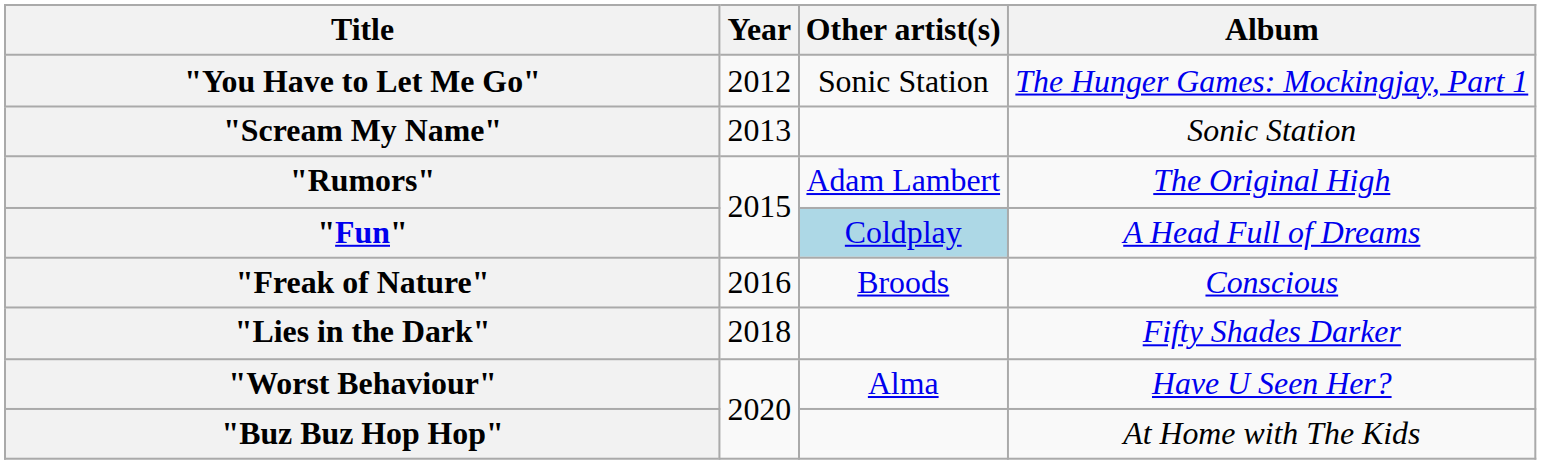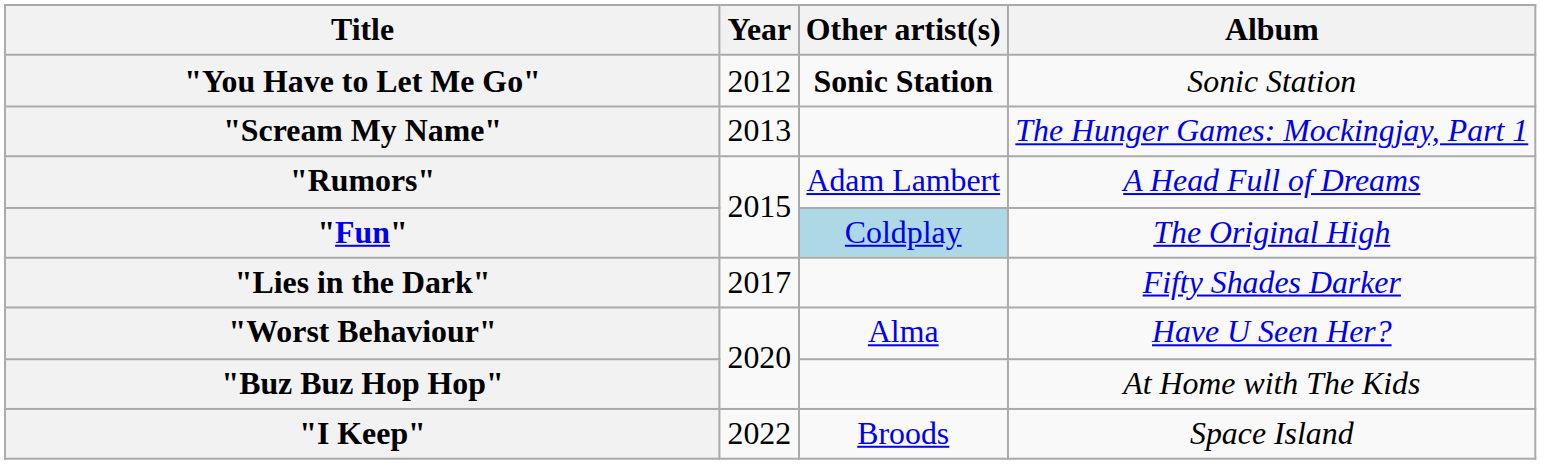"You Have to Let Me Go" | Other artist(s): normal -> bold
"You Have to Let Me Go" | Album: The Hunger Games: Mockingjay, Part 1 -> Sonic Station
"Scream My Name" | Album: Sonic Station -> The Hunger Games: Mockingjay, Part 1
"Rumors" | Album: The Original High -> A Head Full of Dreams
"Fun" | Album: A Head Full of Dreams -> The Original High
- row: "Freak of Nature" | 2016 | Broods | Conscious
"Lies in the Dark" | Year: 2018 -> 2017
+ row: "I Keep" | 2022 | Broods | Space Island
